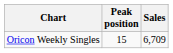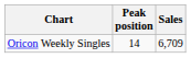Oricon Weekly Singles | Peak position: 15 -> 14
